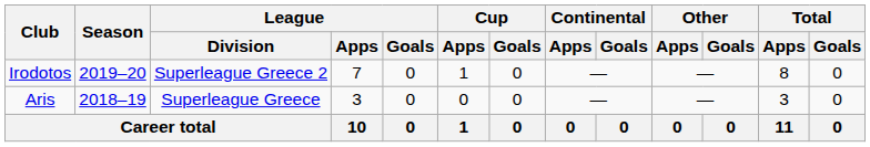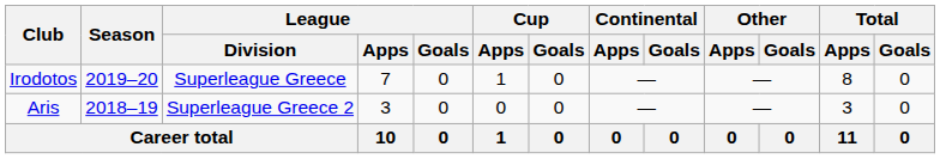Irodotos | League / Division: Superleague Greece 2 -> Superleague Greece
Aris | League / Division: Superleague Greece -> Superleague Greece 2
